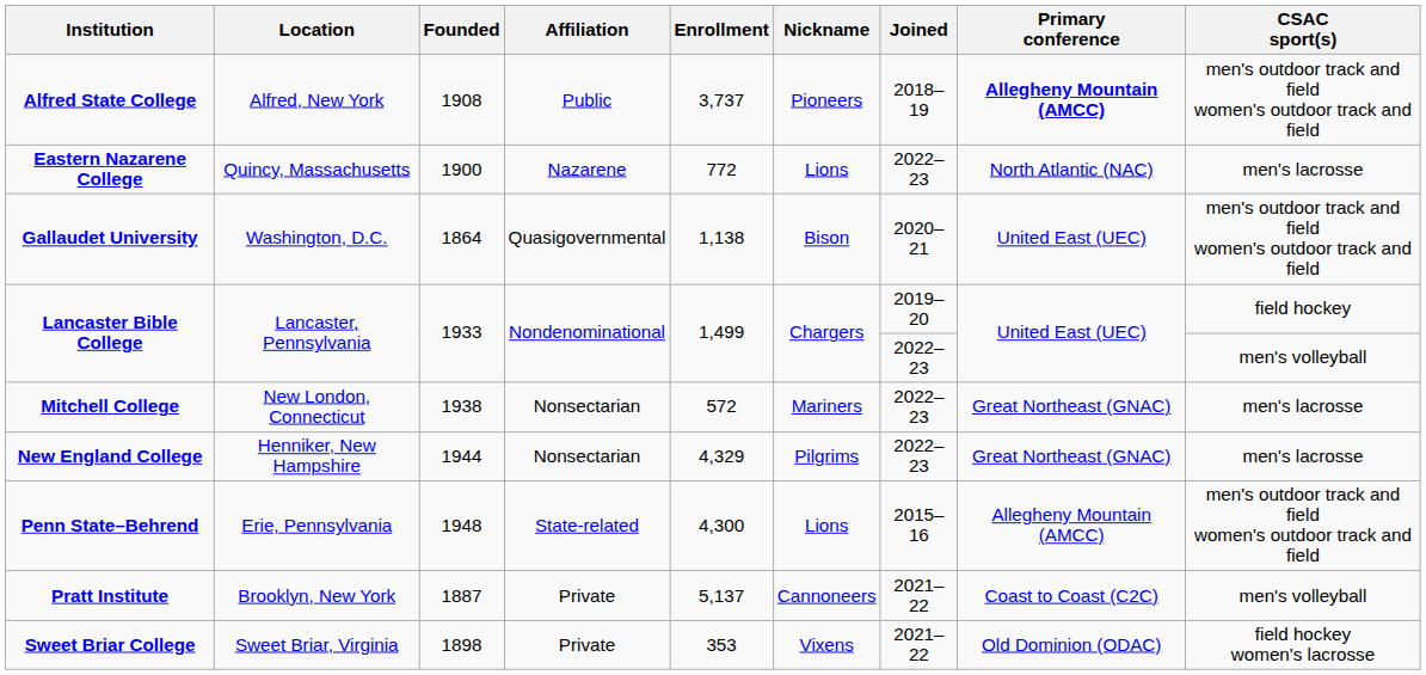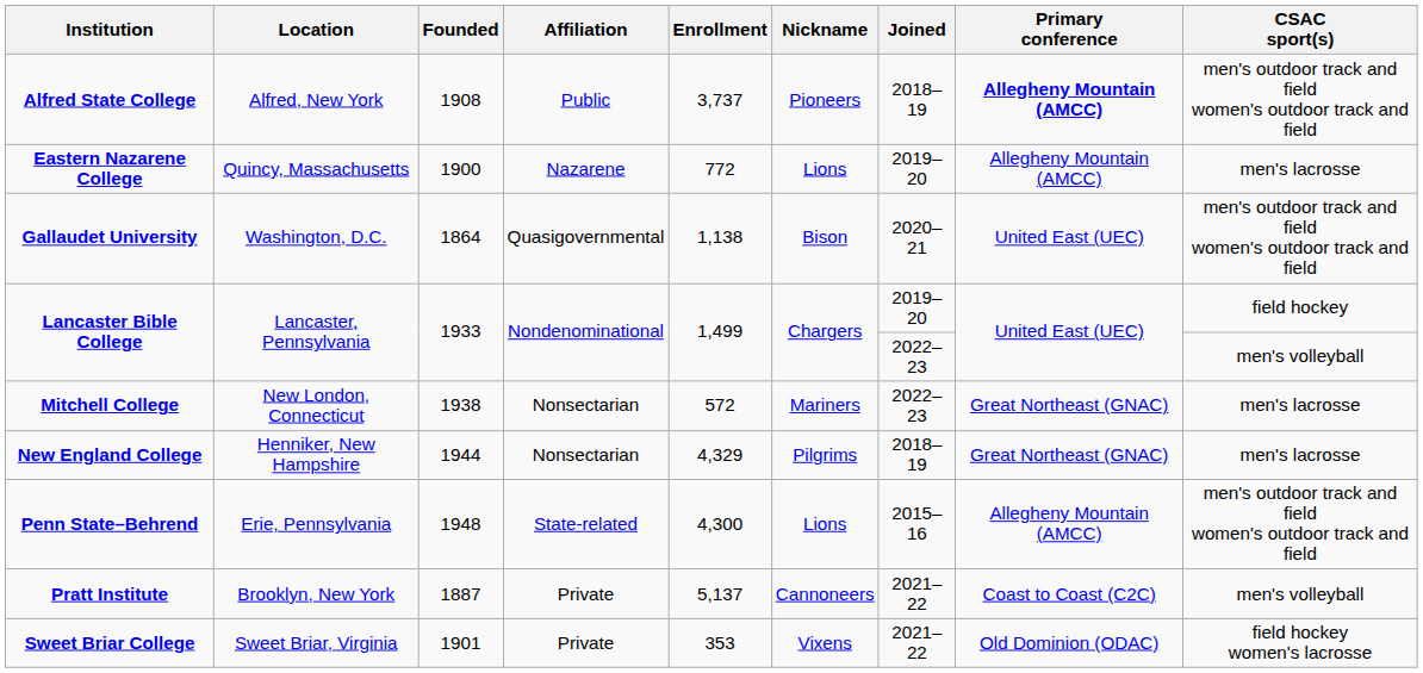Eastern Nazarene College | Joined: 2022–23 -> 2019–20
Eastern Nazarene College | Primary conference: North Atlantic (NAC) -> Allegheny Mountain (AMCC)
New England College | Joined: 2022–23 -> 2018–19
Sweet Briar College | Founded: 1898 -> 1901
